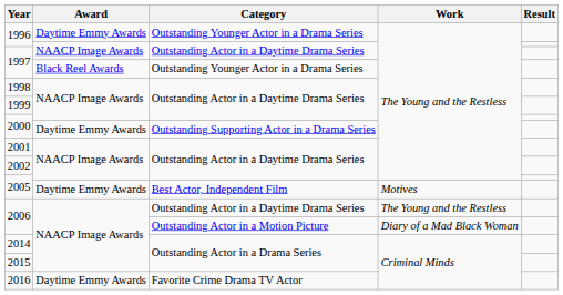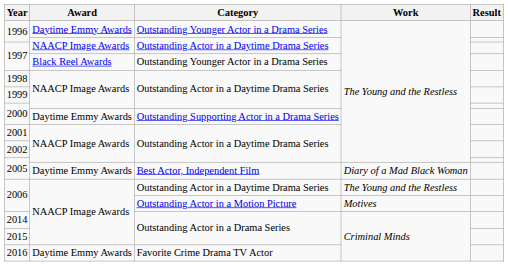2005 / Best Actor, Independent Film | Work: Motives -> Diary of a Mad Black Woman
2006 / Outstanding Actor in a Motion Picture | Work: Diary of a Mad Black Woman -> Motives
